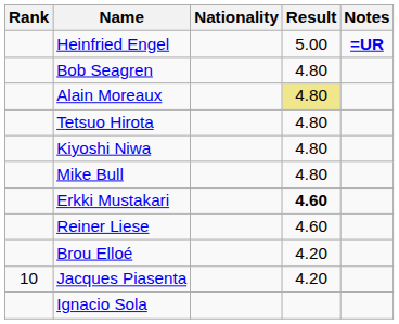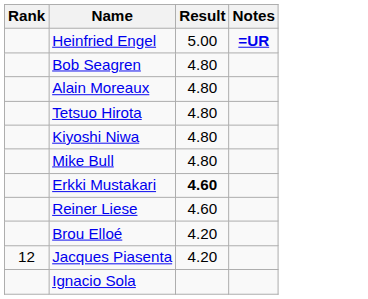- column: Nationality
Alain Moreaux | Result: khaki background -> no background
Jacques Piasenta | Rank: 10 -> 12
